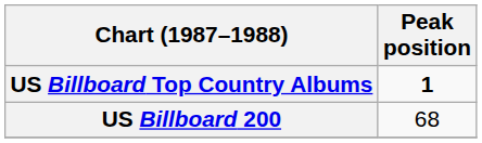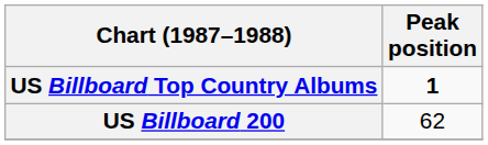US Billboard 200 | Peak position: 68 -> 62
